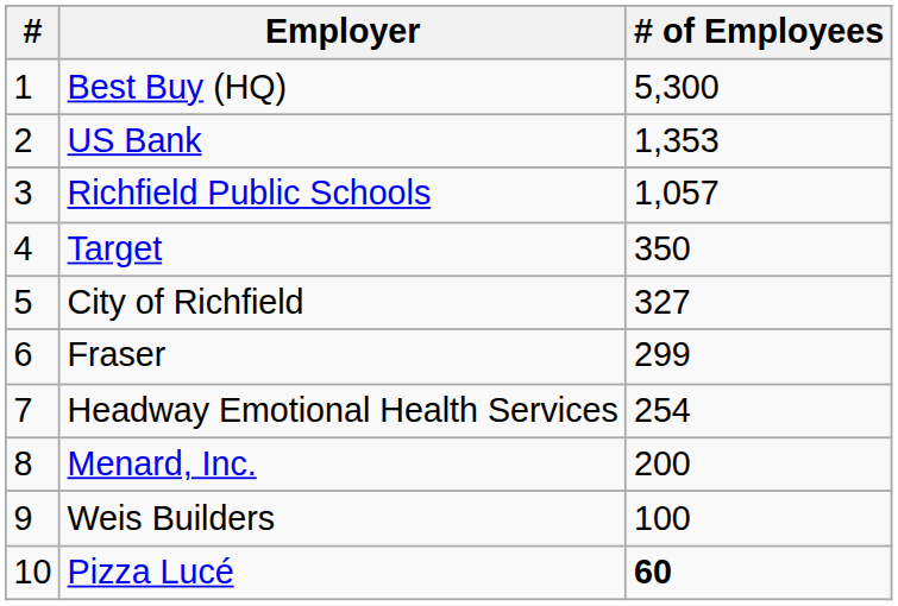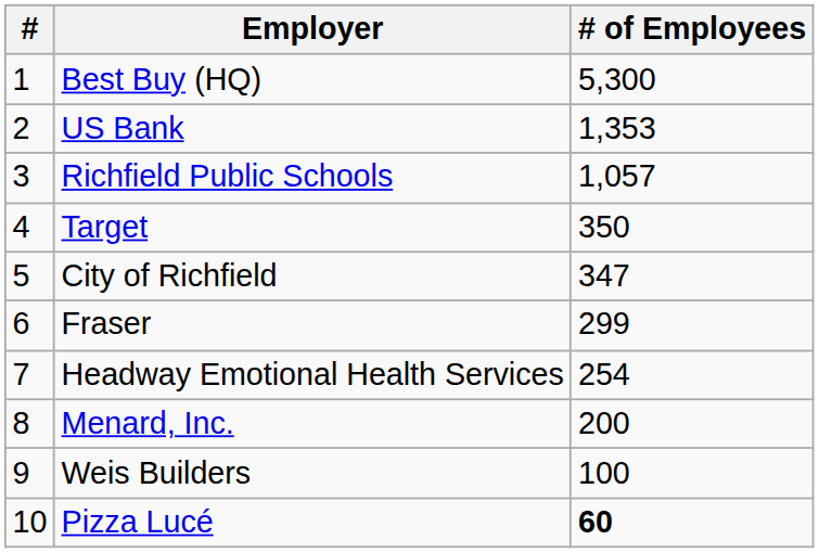City of Richfield | # of Employees: 327 -> 347
